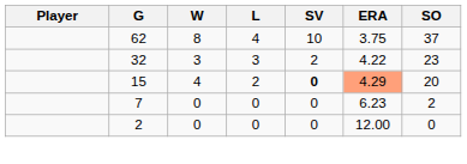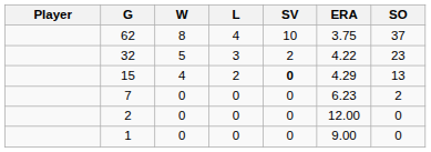32 | W: 3 -> 5
15 | ERA: lightsalmon background -> no background
15 | SO: 20 -> 13
+ row: 1 | 0 | 0 | 0 | 9.00 | 0
